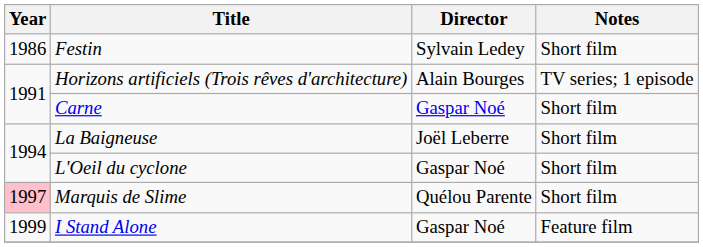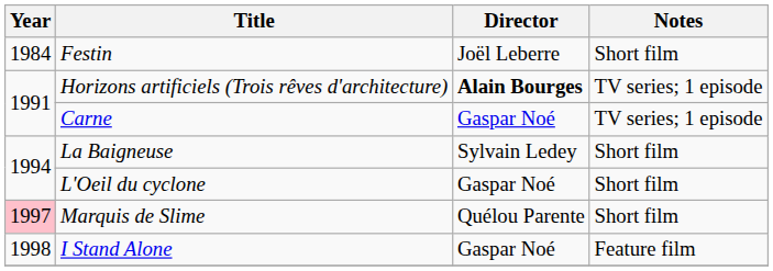Festin | Year: 1986 -> 1984
Festin | Director: Sylvain Ledey -> Joël Leberre
Horizons artificiels (Trois rêves d'architecture) | Director: normal -> bold
Carne | Notes: Short film -> TV series; 1 episode
La Baigneuse | Director: Joël Leberre -> Sylvain Ledey
I Stand Alone | Year: 1999 -> 1998
